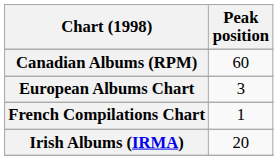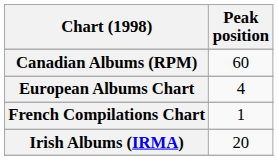European Albums Chart | Peak position: 3 -> 4
